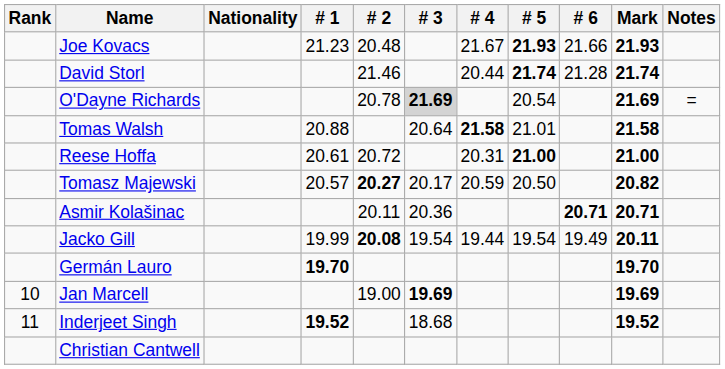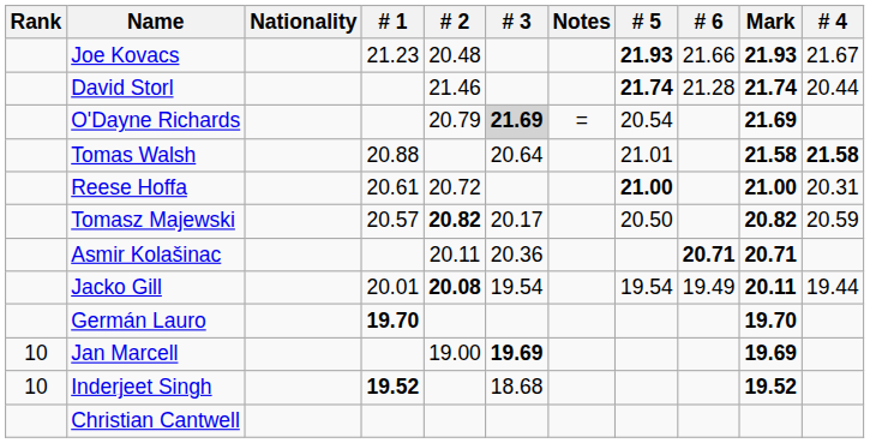columns swapped: # 4 <-> Notes
O'Dayne Richards | # 2: 20.78 -> 20.79
Tomasz Majewski | # 2: 20.27 -> 20.82
Jacko Gill | # 1: 19.99 -> 20.01
Inderjeet Singh | Rank: 11 -> 10
